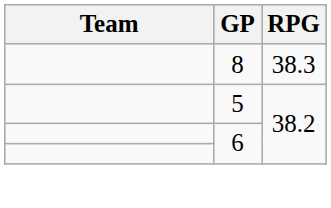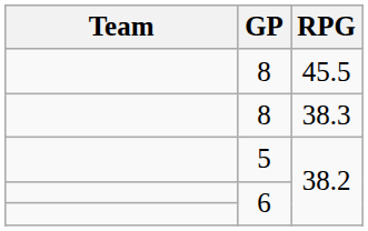+ row: 8 | 45.5
